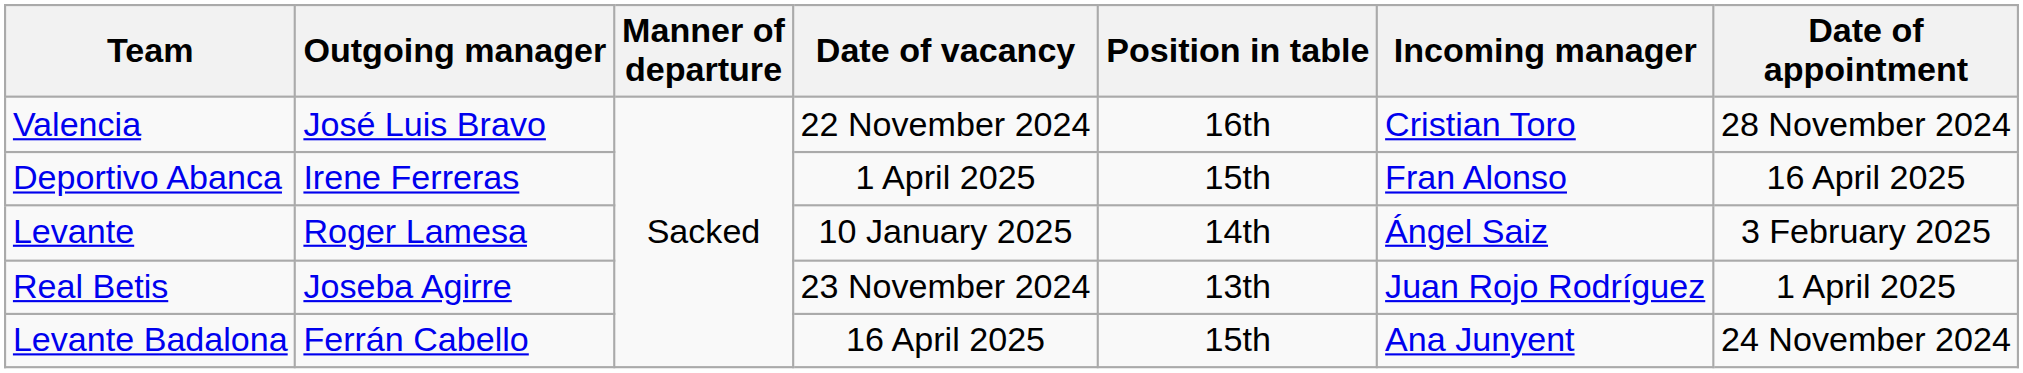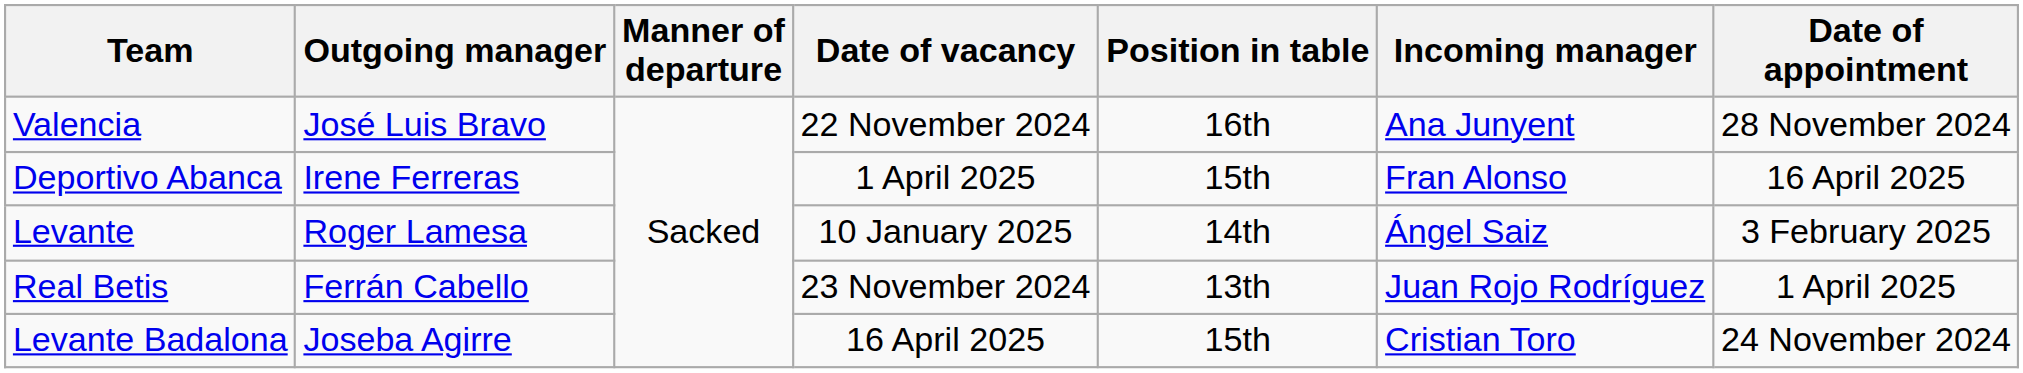Valencia | Incoming manager: Cristian Toro -> Ana Junyent
Real Betis | Outgoing manager: Joseba Agirre -> Ferrán Cabello
Levante Badalona | Outgoing manager: Ferrán Cabello -> Joseba Agirre
Levante Badalona | Incoming manager: Ana Junyent -> Cristian Toro
